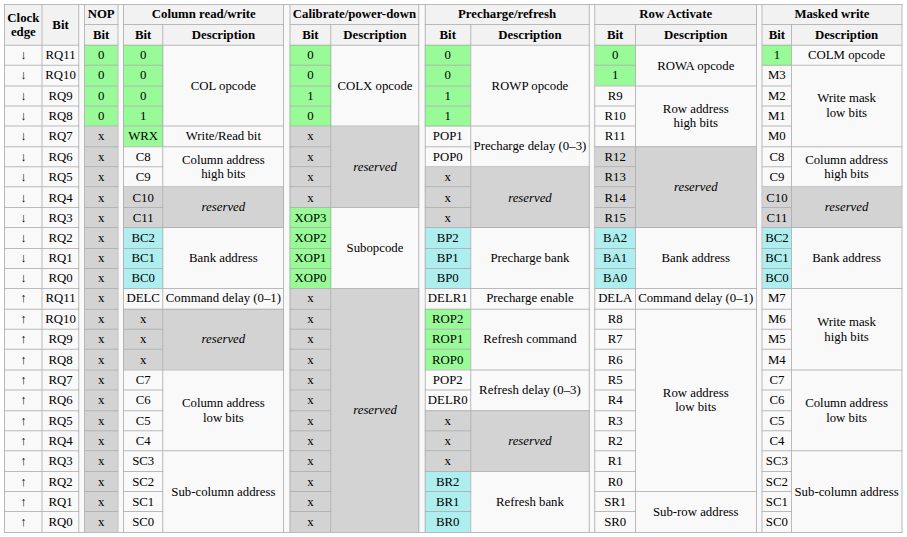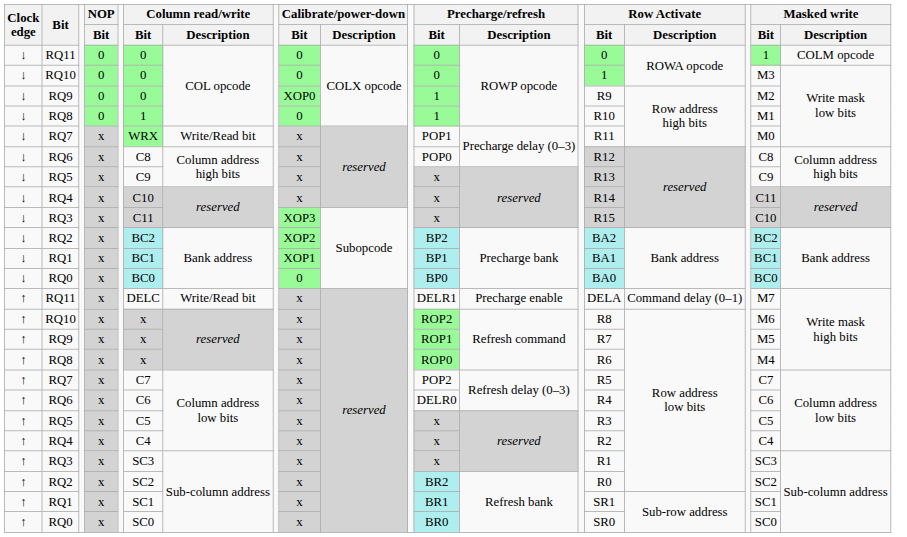↓ / RQ9 | Calibrate/power-down / Bit: 1 -> XOP0
↓ / RQ4 | Masked write / Bit: C10 -> C11
↓ / RQ3 | Masked write / Bit: C11 -> C10
↓ / RQ0 | Calibrate/power-down / Bit: XOP0 -> 0
↑ / RQ11 | Column read/write / Description: Command delay (0–1) -> Write/Read bit
